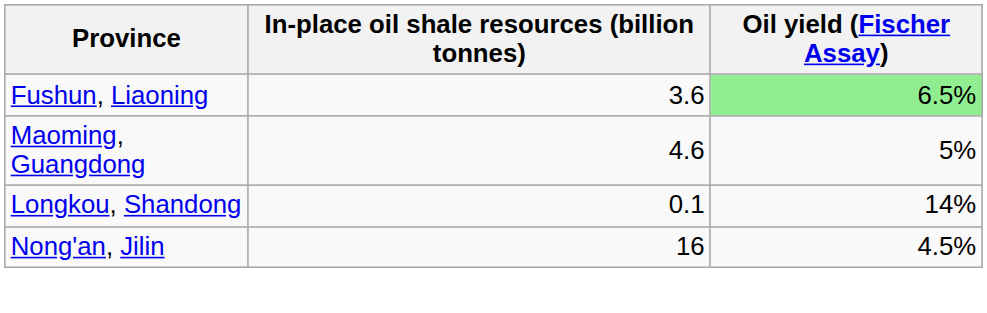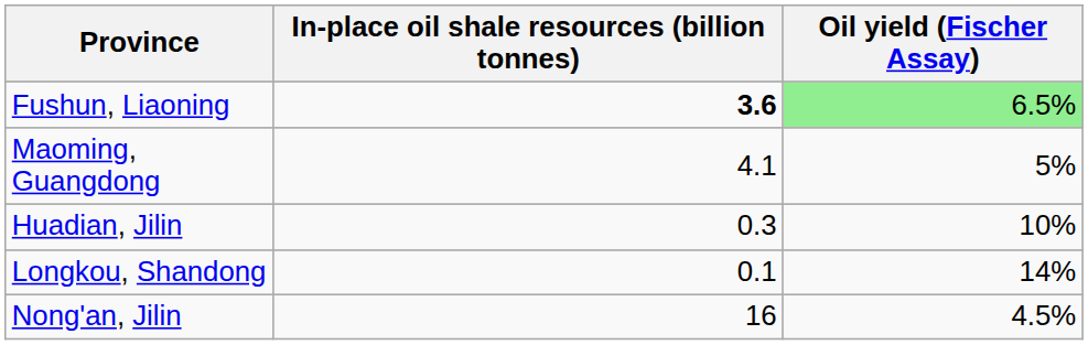Fushun, Liaoning | In-place oil shale resources (billion tonnes): normal -> bold
Maoming, Guangdong | In-place oil shale resources (billion tonnes): 4.6 -> 4.1
+ row: Huadian, Jilin | 0.3 | 10%
